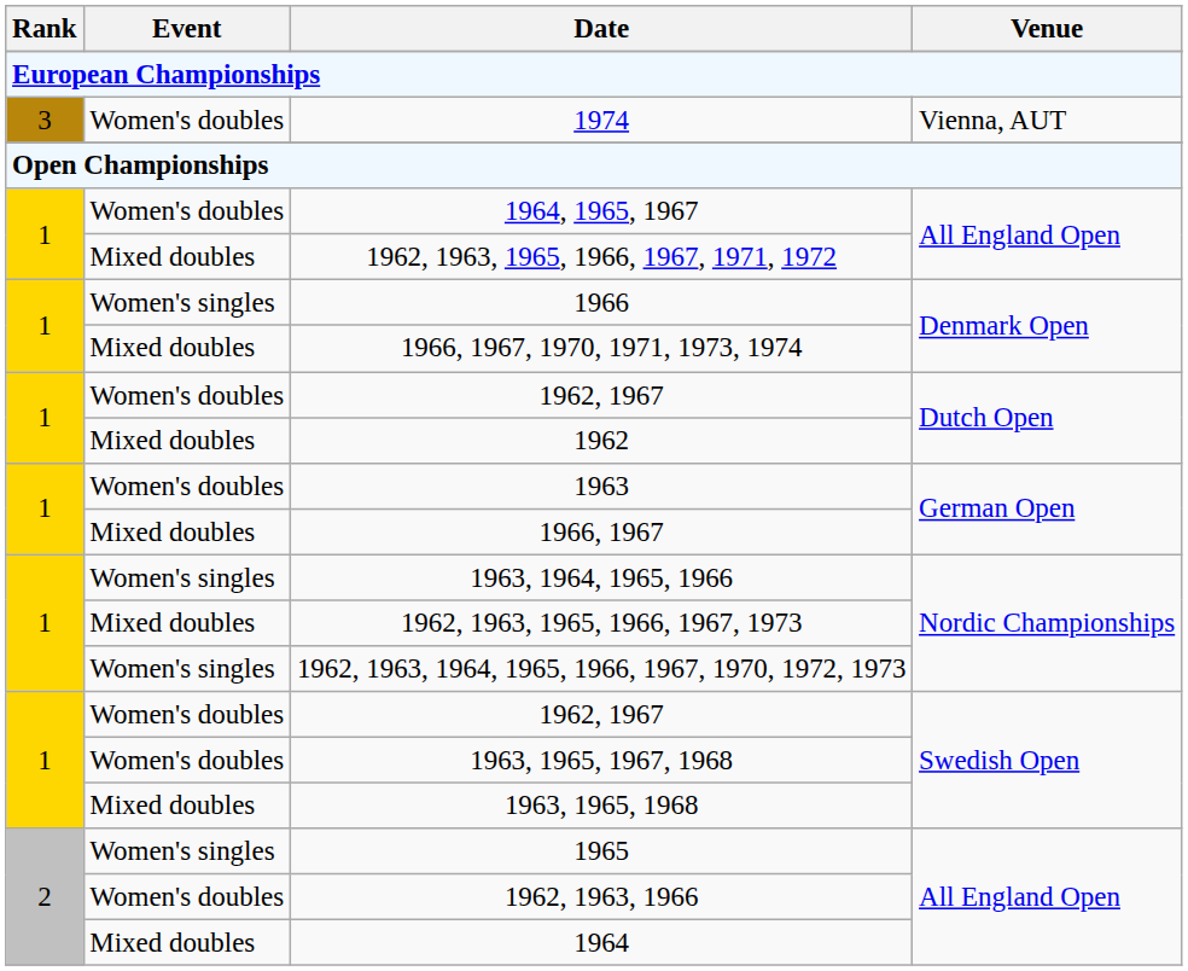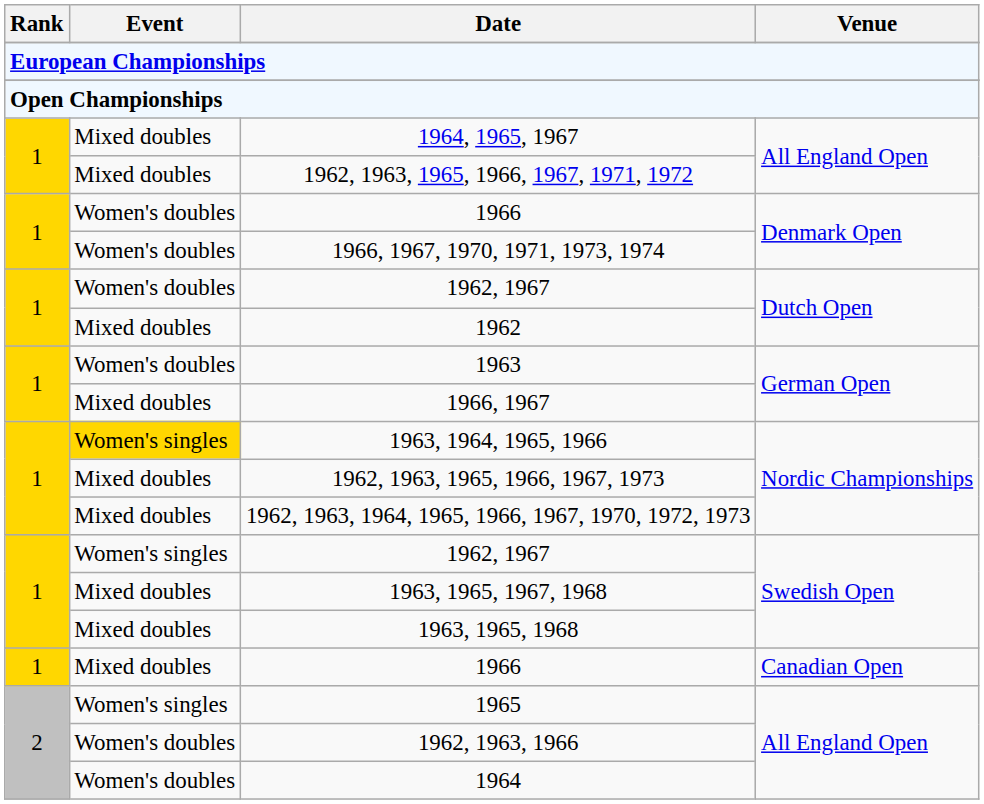- row: 3 | Women's doubles | 1974 | Vienna, AUT
1964, 1965, 1967 | Event: Women's doubles -> Mixed doubles
1966 / Denmark Open | Event: Women's singles -> Women's doubles
1966, 1967, 1970, 1971, 1973, 1974 | Event: Mixed doubles -> Women's doubles
1963, 1964, 1965, 1966 | Event: no background -> gold background
1962, 1963, 1964, 1965, 1966, 1967, 1970, 1972, 1973 | Event: Women's singles -> Mixed doubles
1962, 1967 / Swedish Open | Event: Women's doubles -> Women's singles
1963, 1965, 1967, 1968 | Event: Women's doubles -> Mixed doubles
+ row: 1 | Mixed doubles | 1966 | Canadian Open
1964 | Event: Mixed doubles -> Women's doubles
